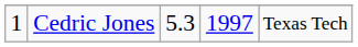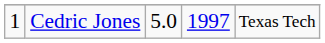Cedric Jones | column 3: 5.3 -> 5.0
